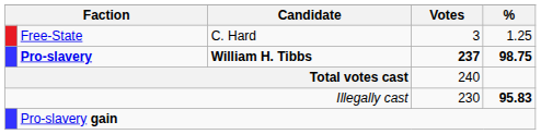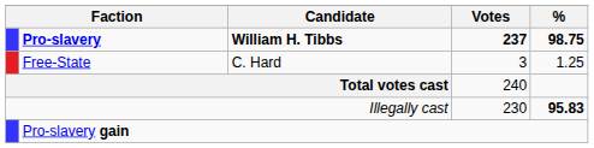rows swapped: Pro-slavery <-> Free-State
